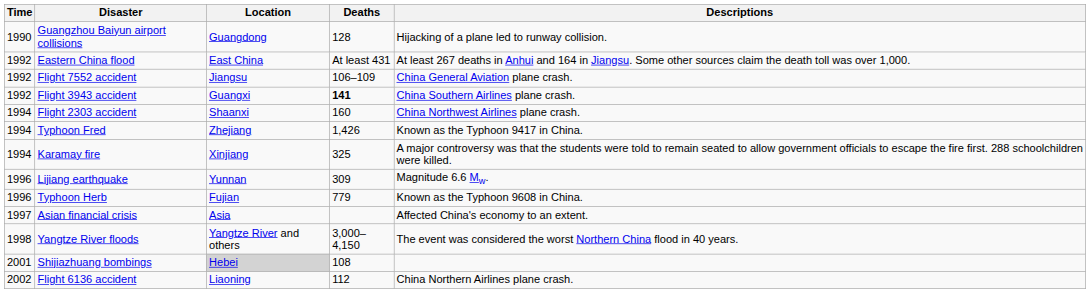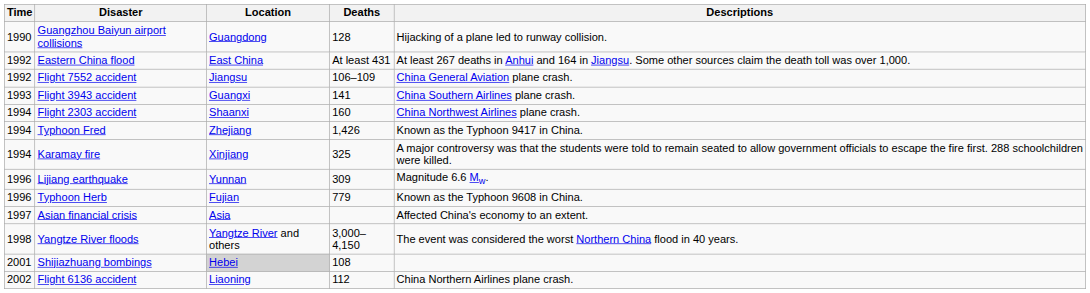Flight 3943 accident | Time: 1992 -> 1993
Flight 3943 accident | Deaths: bold -> normal
